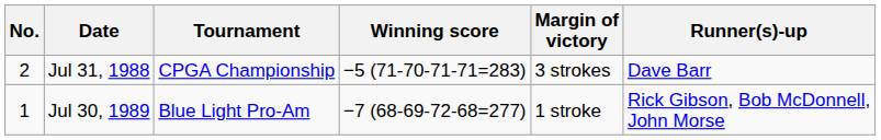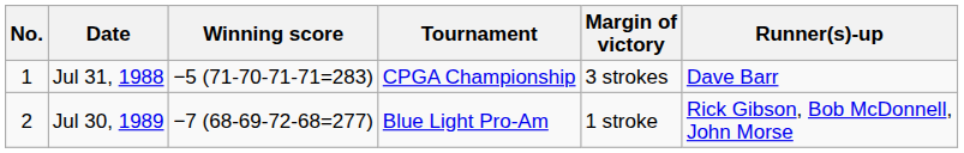columns swapped: Tournament <-> Winning score
Jul 31, 1988 | No.: 2 -> 1
Jul 30, 1989 | No.: 1 -> 2
